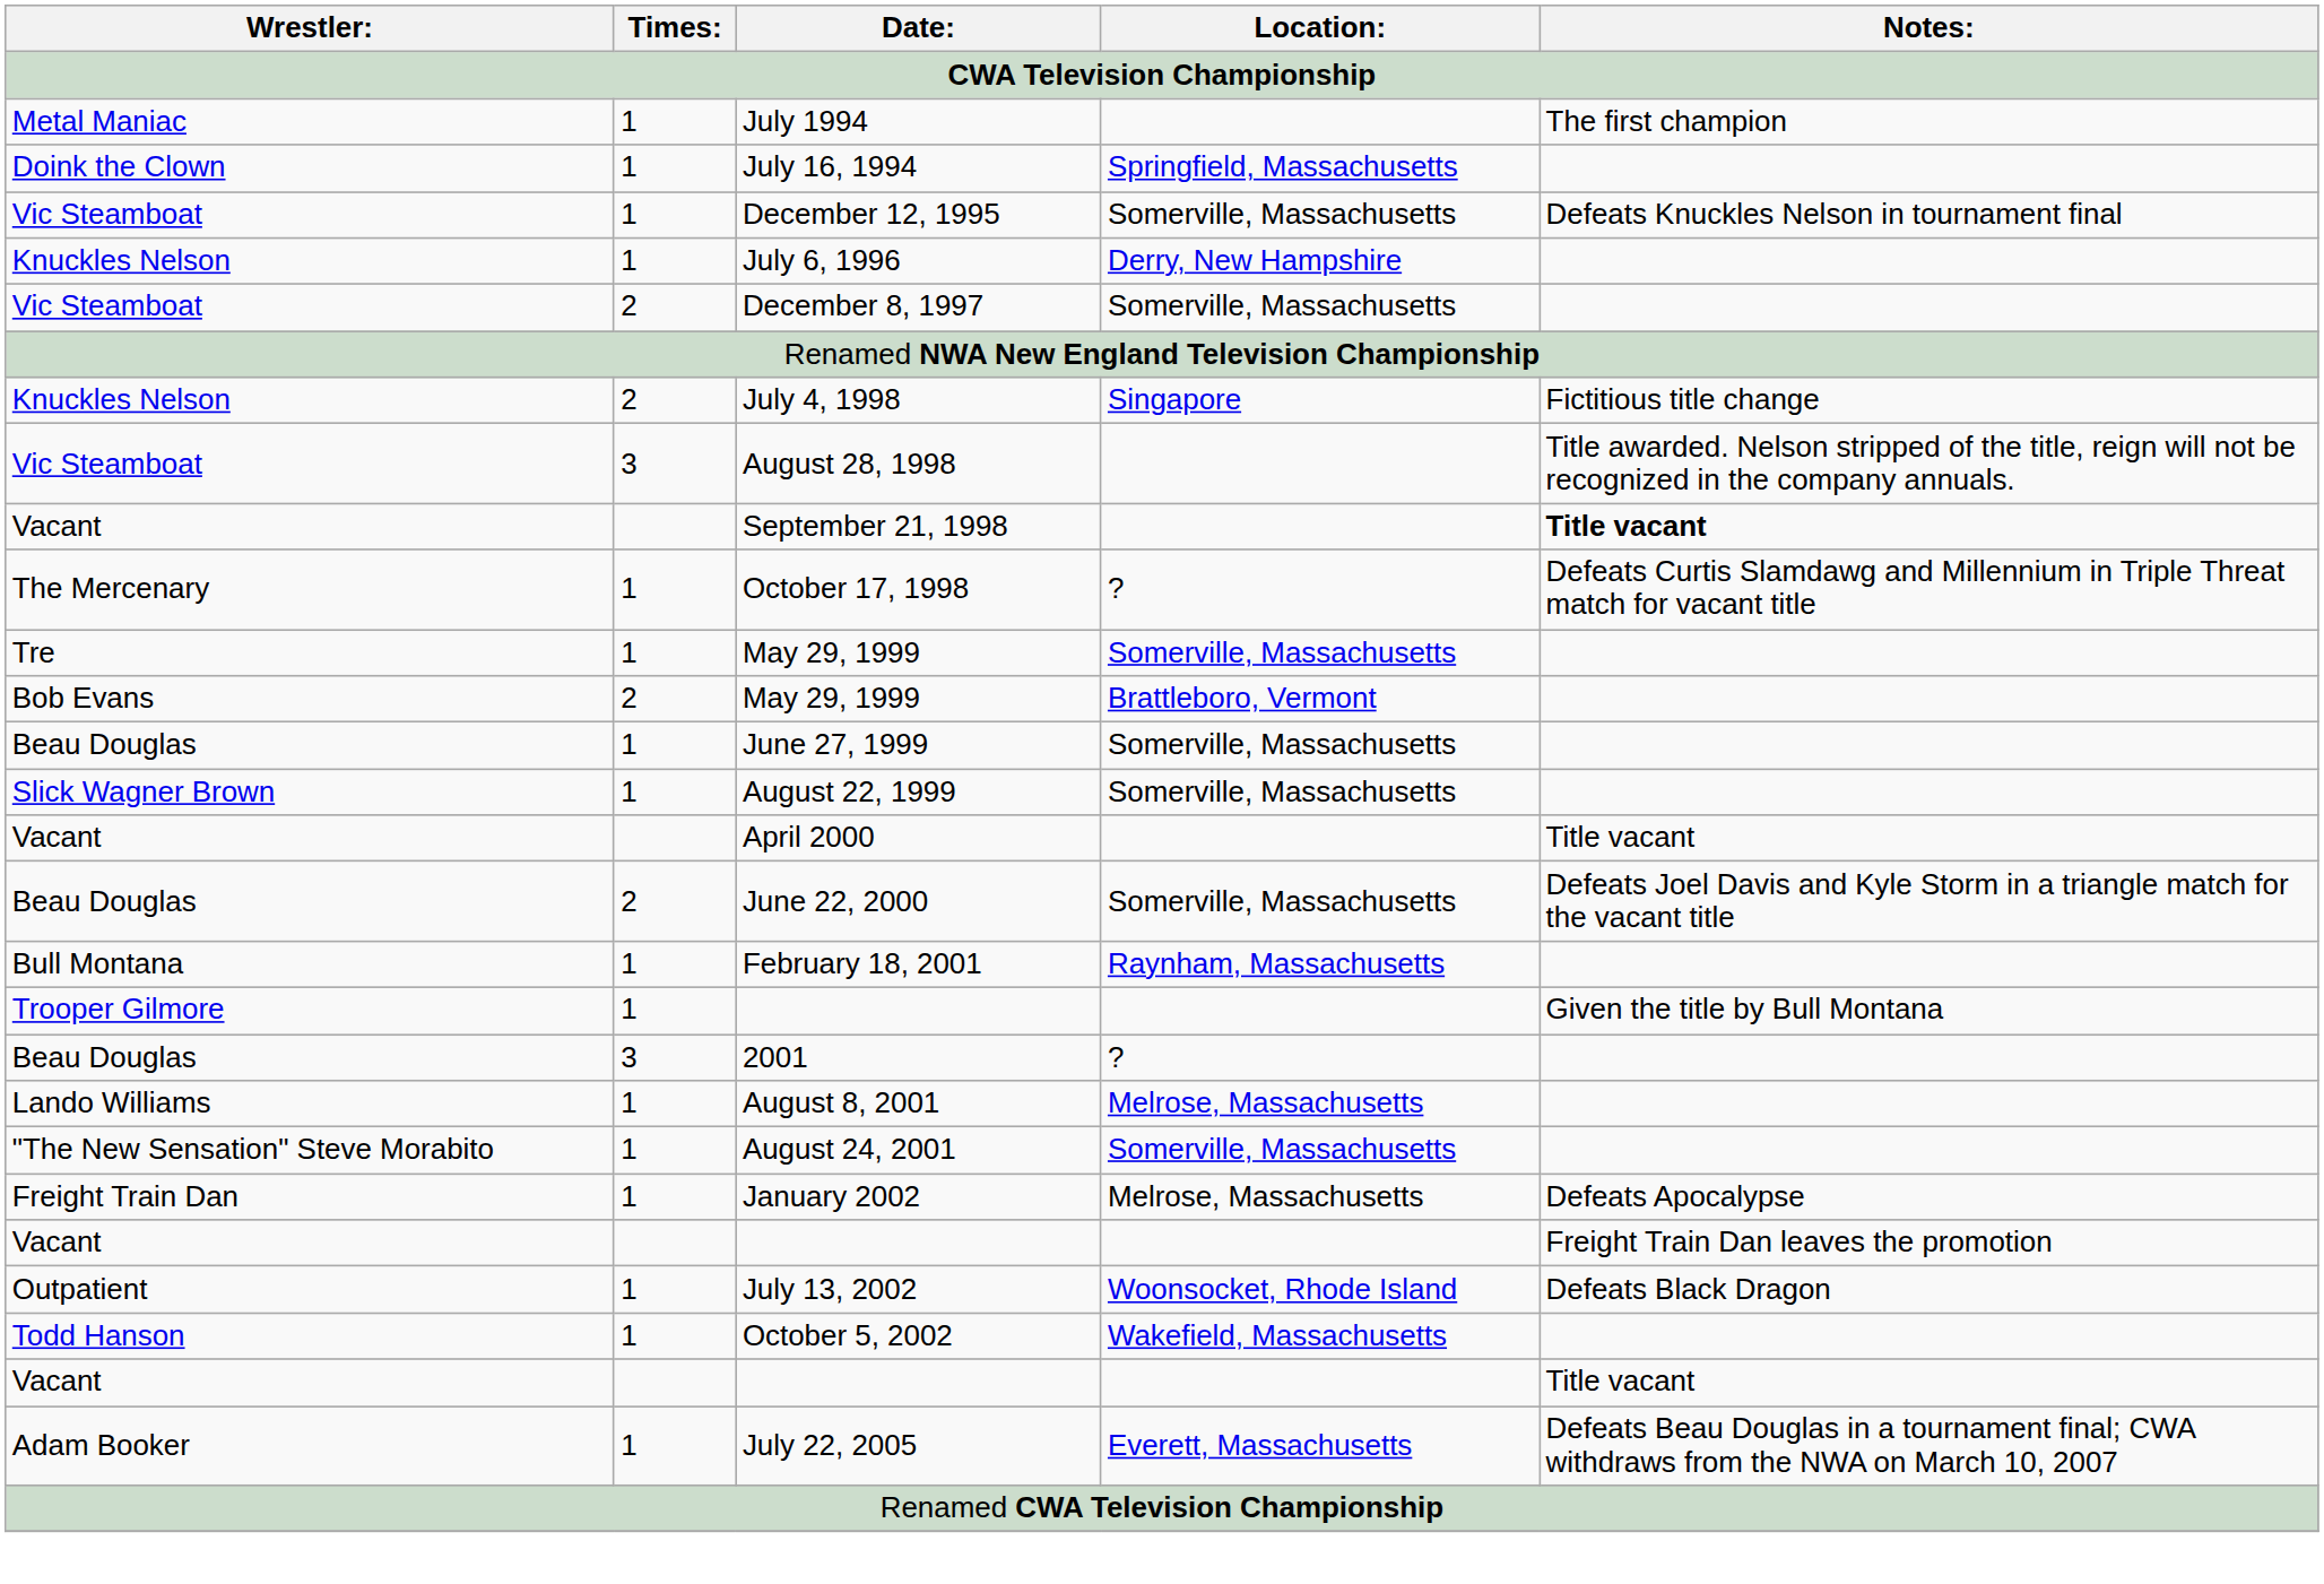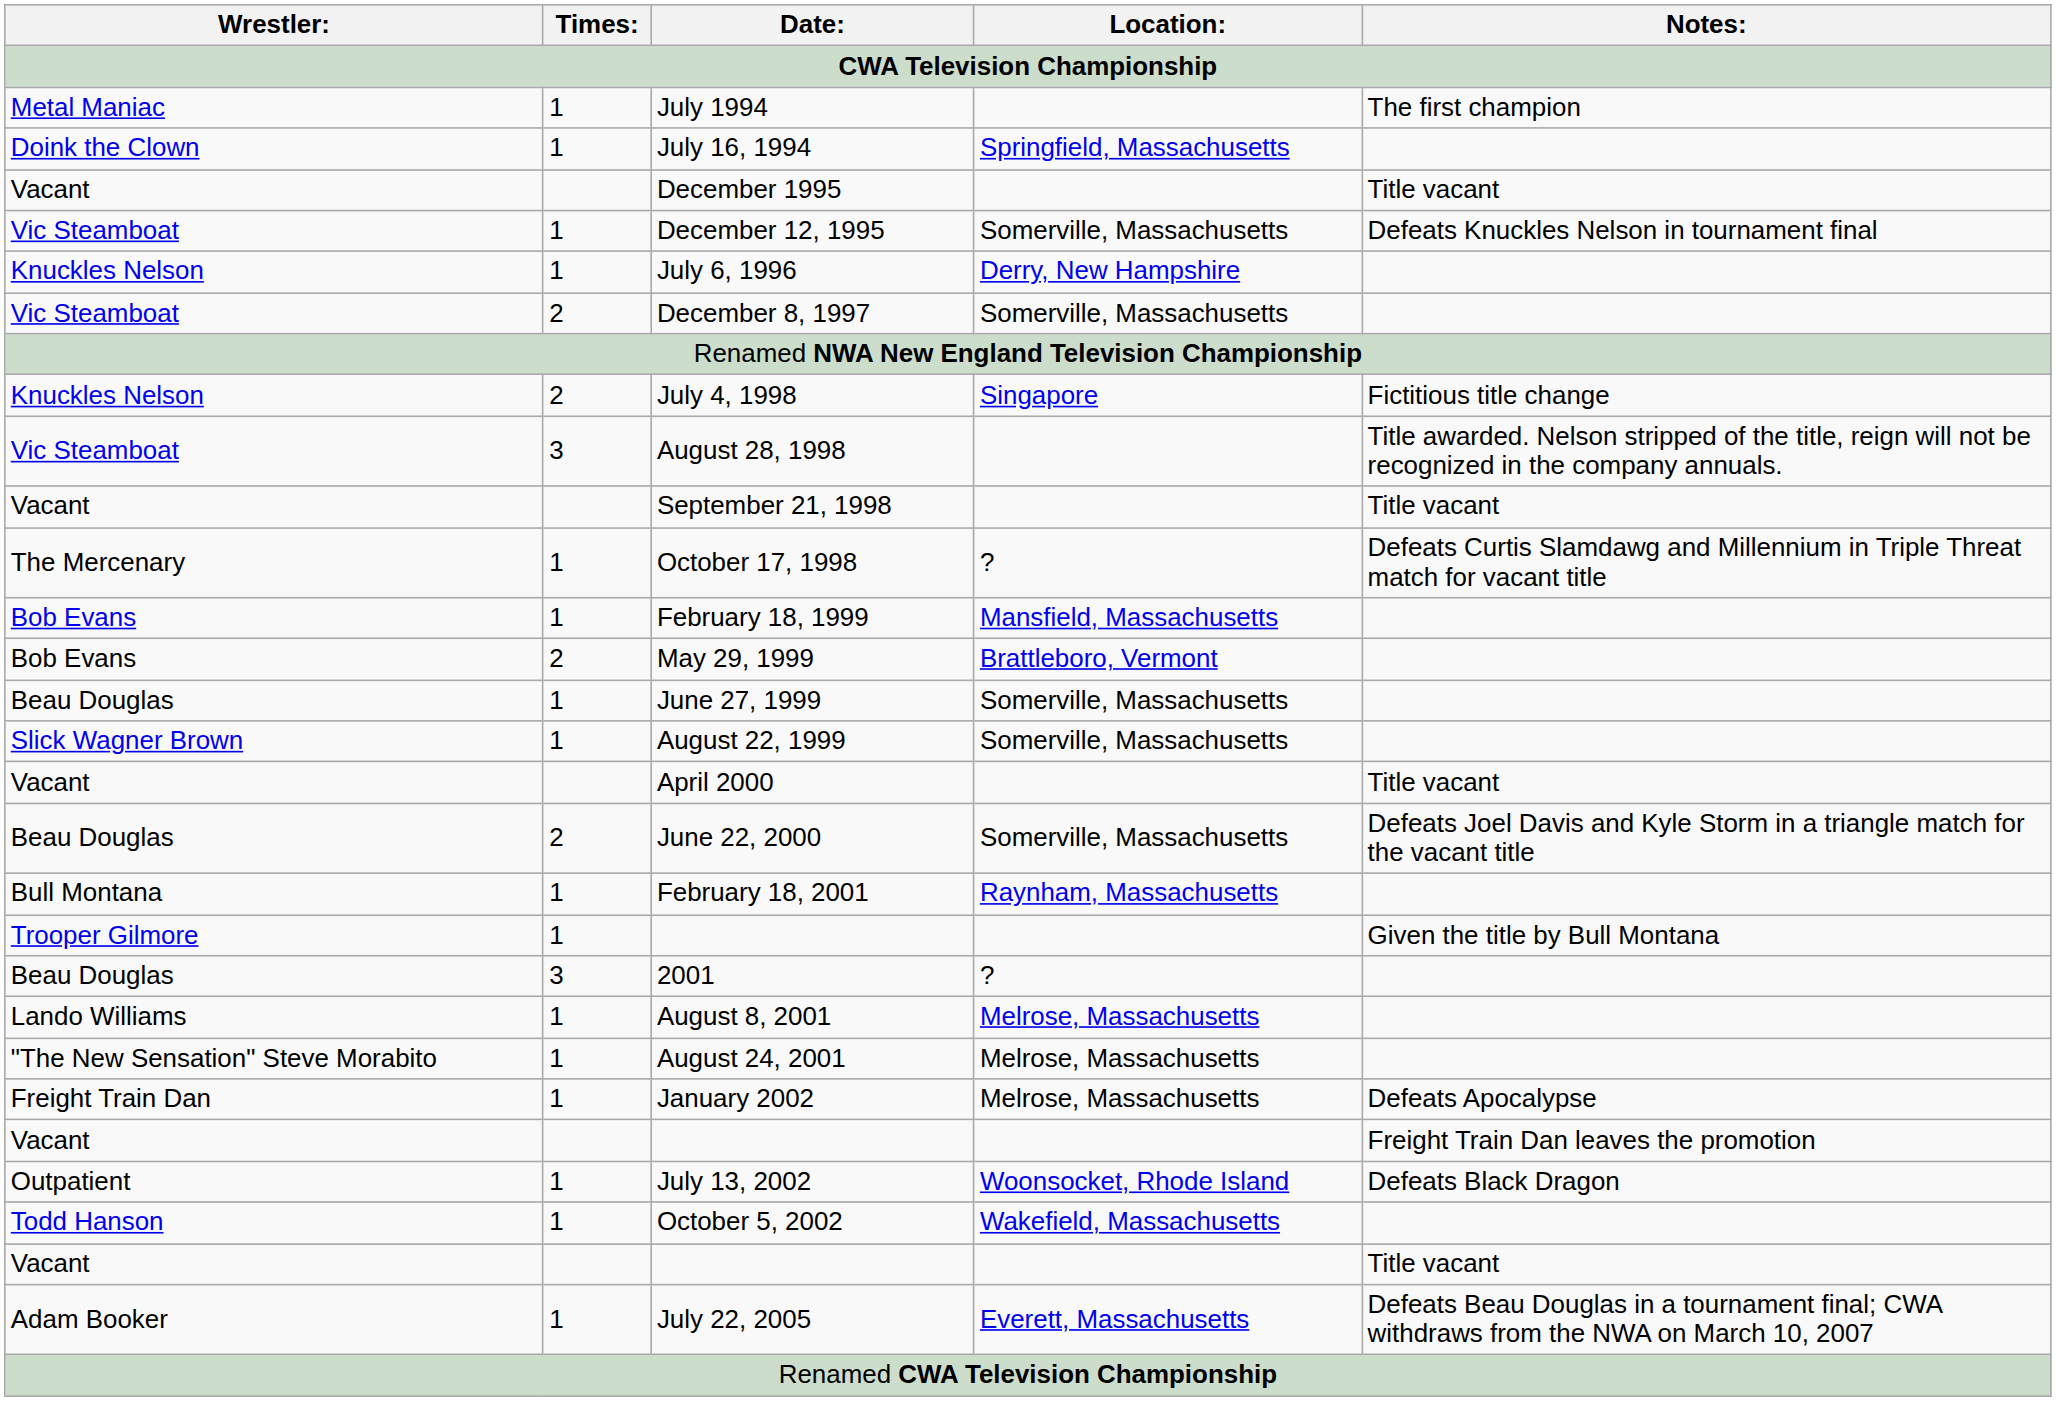+ row: Vacant | December 1995 | Title vacant
September 21, 1998 | Notes:: bold -> normal
+ row: Bob Evans | 1 | February 18, 1999 | Mansfield, Massachusetts
- row: Tre | 1 | May 29, 1999 | Somerville, Massachusetts
August 24, 2001 | Location:: Somerville, Massachusetts -> Melrose, Massachusetts
